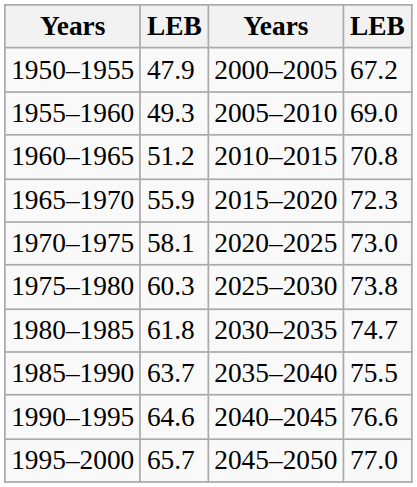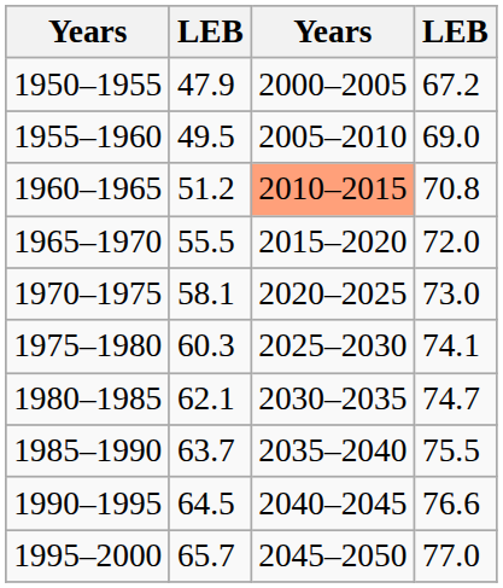1955–1960 | column 2: 49.3 -> 49.5
1960–1965 | column 3: no background -> lightsalmon background
1965–1970 | column 2: 55.9 -> 55.5
1965–1970 | column 4: 72.3 -> 72.0
1975–1980 | column 4: 73.8 -> 74.1
1980–1985 | column 2: 61.8 -> 62.1
1990–1995 | column 2: 64.6 -> 64.5
